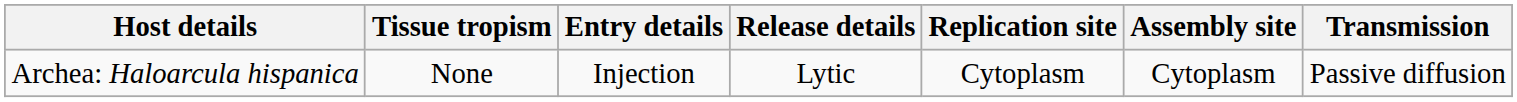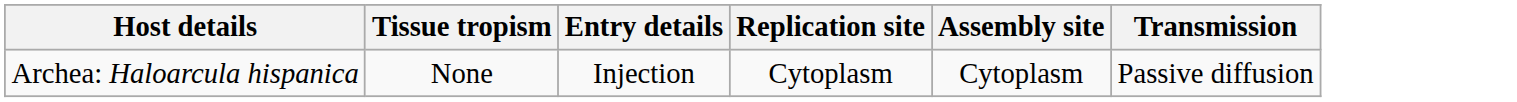- column: Release details | Lytic
